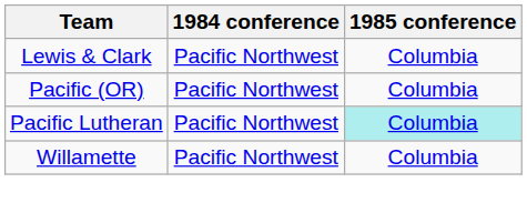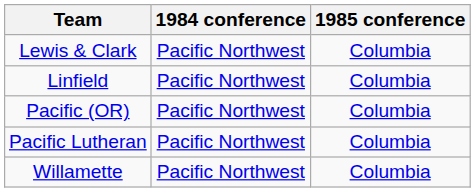+ row: Linfield | Pacific Northwest | Columbia
Pacific Lutheran | 1985 conference: paleturquoise background -> no background
